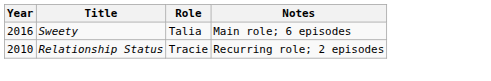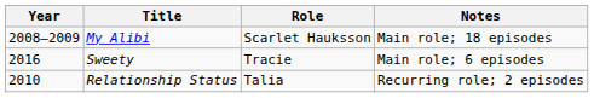+ row: 2008–2009 | My Alibi | Scarlet Hauksson | Main role; 18 episodes
Sweety | Role: Talia -> Tracie
Relationship Status | Role: Tracie -> Talia
